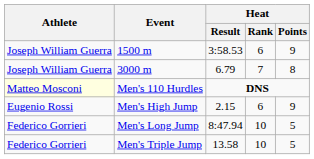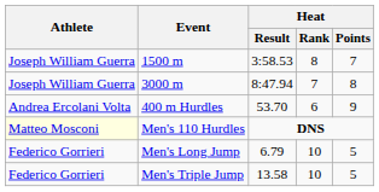1500 m | Heat / Rank: 6 -> 8
1500 m | Heat / Points: 9 -> 7
3000 m | Heat / Result: 6.79 -> 8:47.94
+ row: Andrea Ercolani Volta | 400 m Hurdles | 53.70 | 6 | 9
- row: Eugenio Rossi | Men's High Jump | 2.15 | 6 | 9
Men's Long Jump | Heat / Result: 8:47.94 -> 6.79
